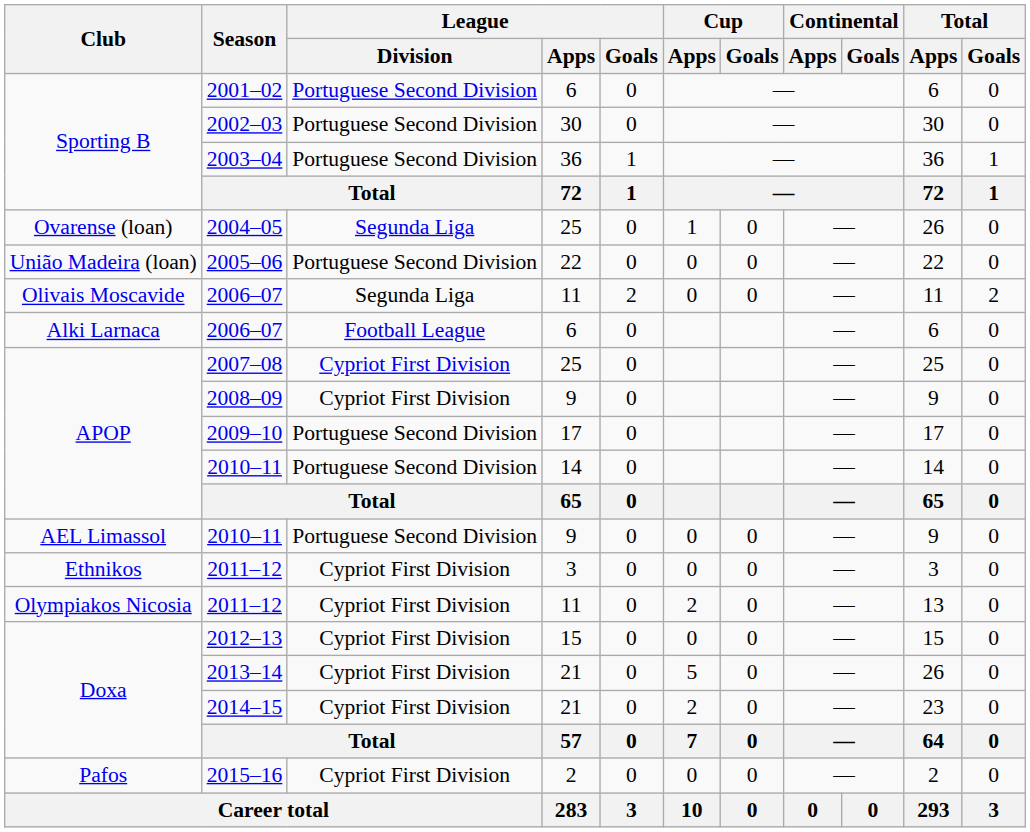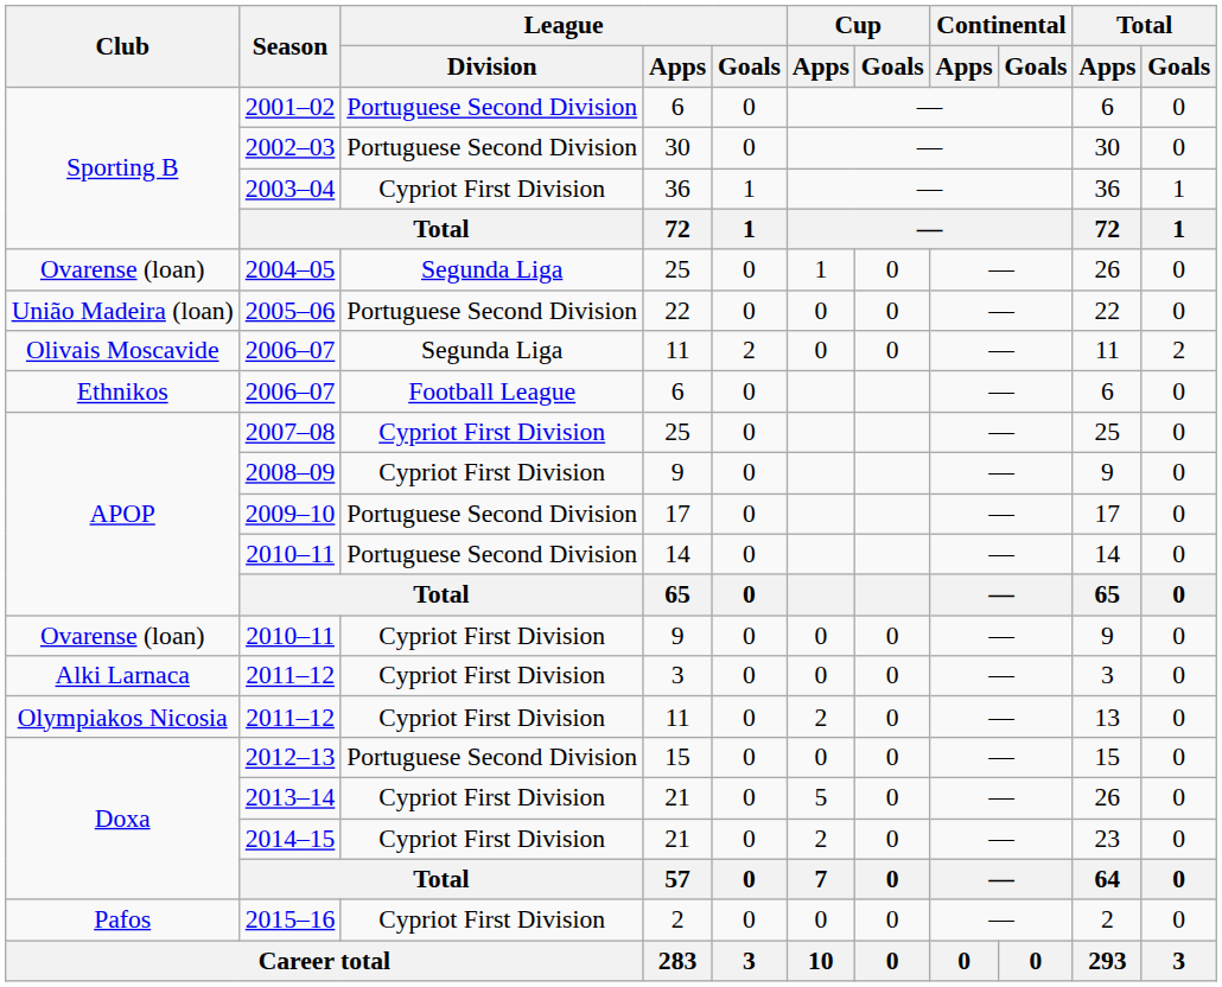2003–04 | League / Division: Portuguese Second Division -> Cypriot First Division
2006–07 / 6 | Club: Alki Larnaca -> Ethnikos
2010–11 / 9 | Club: AEL Limassol -> Ovarense (loan)
2010–11 / 9 | League / Division: Portuguese Second Division -> Cypriot First Division
2011–12 / 3 | Club: Ethnikos -> Alki Larnaca
2012–13 | League / Division: Cypriot First Division -> Portuguese Second Division
